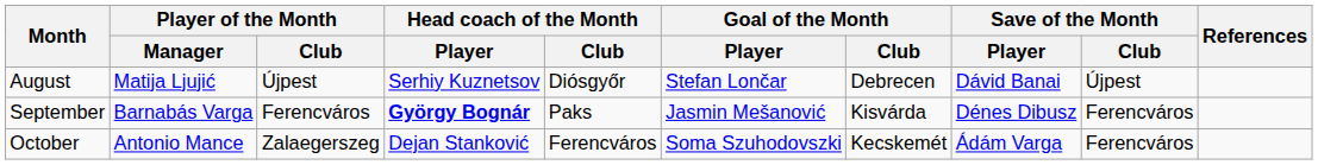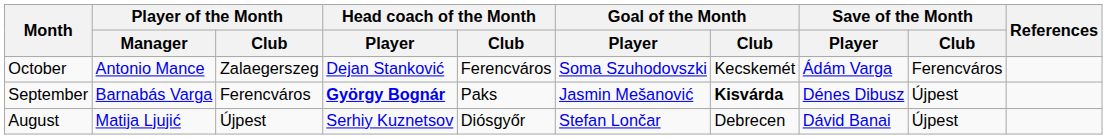rows swapped: August <-> October
September | Goal of the Month / Club: normal -> bold
September | Save of the Month / Club: Ferencváros -> Újpest
